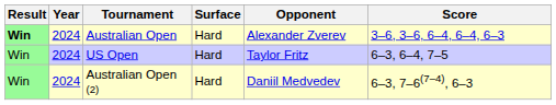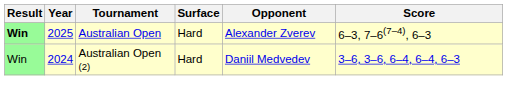Australian Open | Year: 2024 -> 2025
Australian Open | Score: 3–6, 3–6, 6–4, 6–4, 6–3 -> 6–3, 7–6(7–4), 6–3
- row: Win | 2024 | US Open | Hard | Taylor Fritz | 6–3, 6–4, 7–5
Australian Open (2) | Score: 6–3, 7–6(7–4), 6–3 -> 3–6, 3–6, 6–4, 6–4, 6–3
